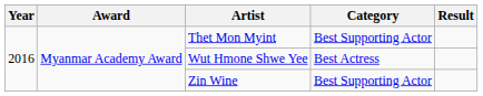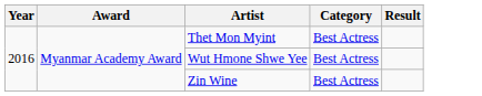Thet Mon Myint | Category: Best Supporting Actor -> Best Actress
Zin Wine | Category: Best Supporting Actor -> Best Actress
